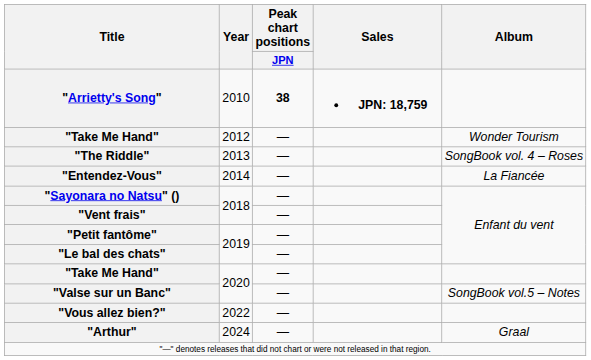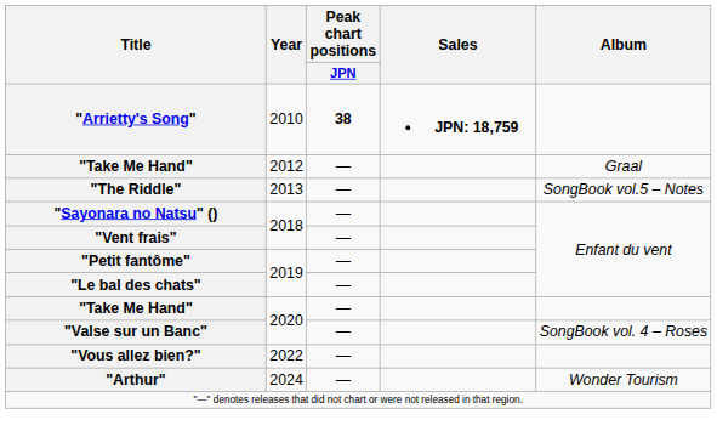"Take Me Hand" / 2012 | Album: Wonder Tourism -> Graal
"The Riddle" | Album: SongBook vol. 4 – Roses -> SongBook vol.5 – Notes
- row: "Entendez-Vous" | 2014 | — | La Fiancée
"Valse sur un Banc" | Album: SongBook vol.5 – Notes -> SongBook vol. 4 – Roses
"Arthur" | Album: Graal -> Wonder Tourism
